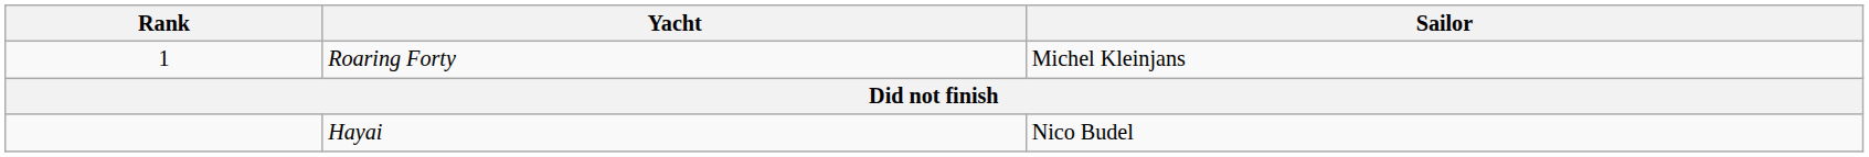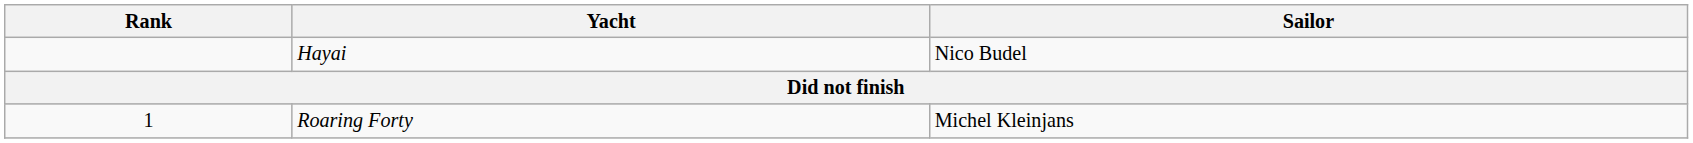rows swapped: Roaring Forty <-> Hayai
